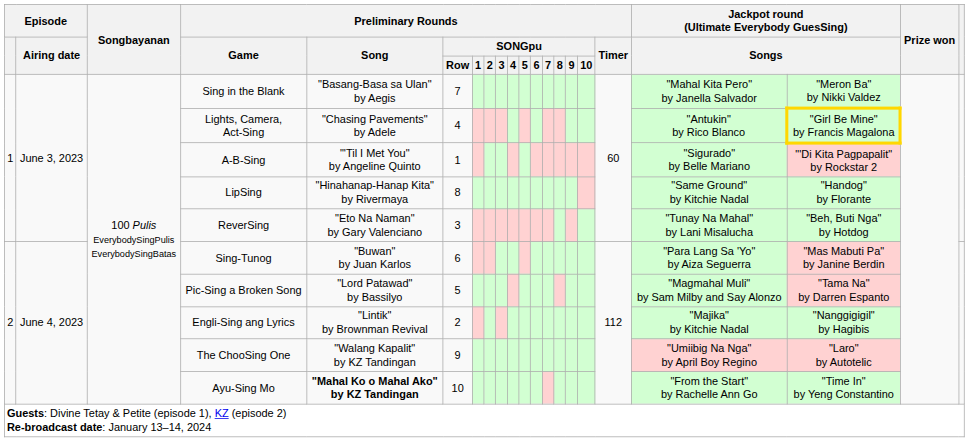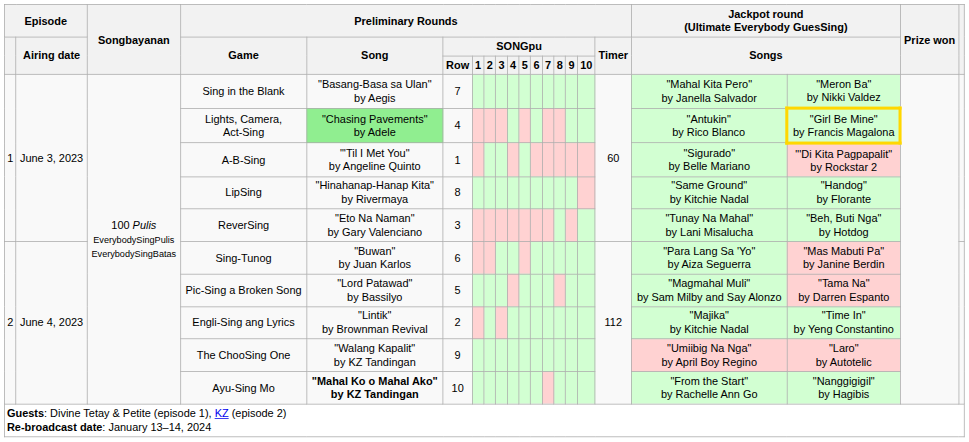Lights, Camera, Act-Sing | Preliminary Rounds / Song: no background -> lightgreen background
Engli-Sing ang Lyrics | column 19: "Nanggigigil" by Hagibis -> "Time In" by Yeng Constantino
Ayu-Sing Mo | column 19: "Time In" by Yeng Constantino -> "Nanggigigil" by Hagibis
